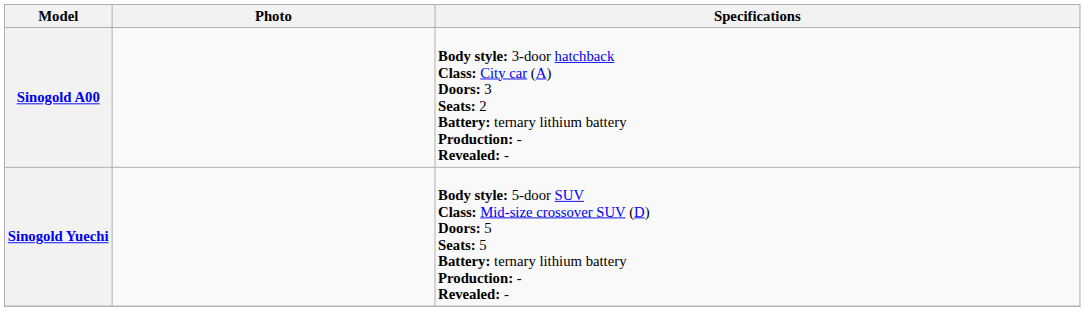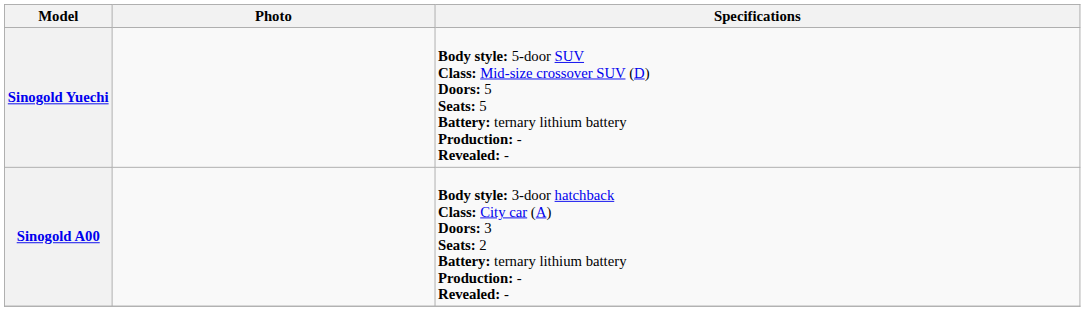rows swapped: Sinogold Yuechi <-> Sinogold A00
